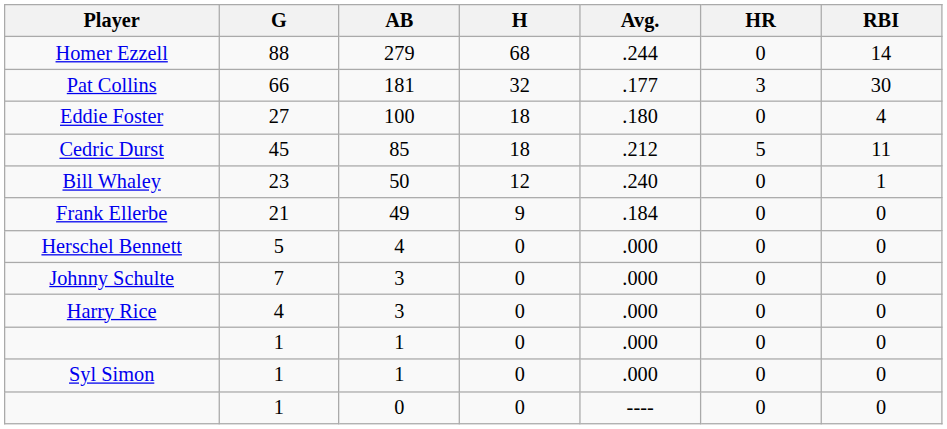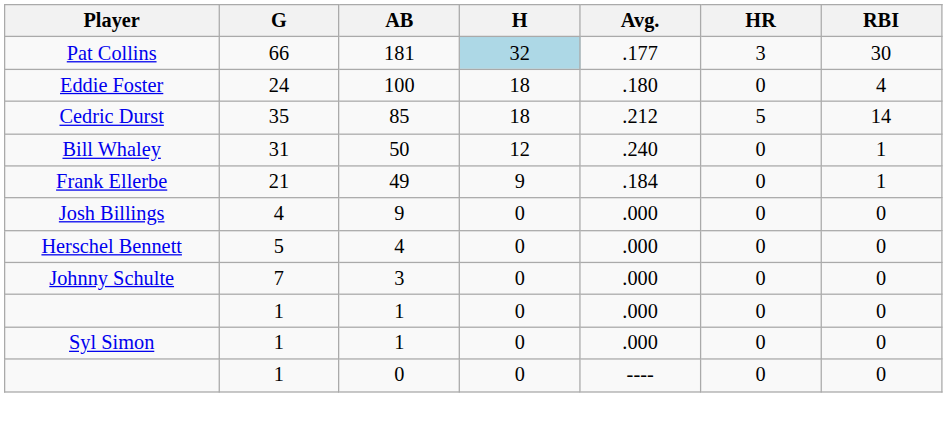- row: Homer Ezzell | 88 | 279 | 68 | .244 | 0 | 14
Pat Collins | H: no background -> lightblue background
Eddie Foster | G: 27 -> 24
Cedric Durst | G: 45 -> 35
Cedric Durst | RBI: 11 -> 14
Bill Whaley | G: 23 -> 31
Frank Ellerbe | RBI: 0 -> 1
+ row: Josh Billings | 4 | 9 | 0 | .000 | 0 | 0
- row: Harry Rice | 4 | 3 | 0 | .000 | 0 | 0
